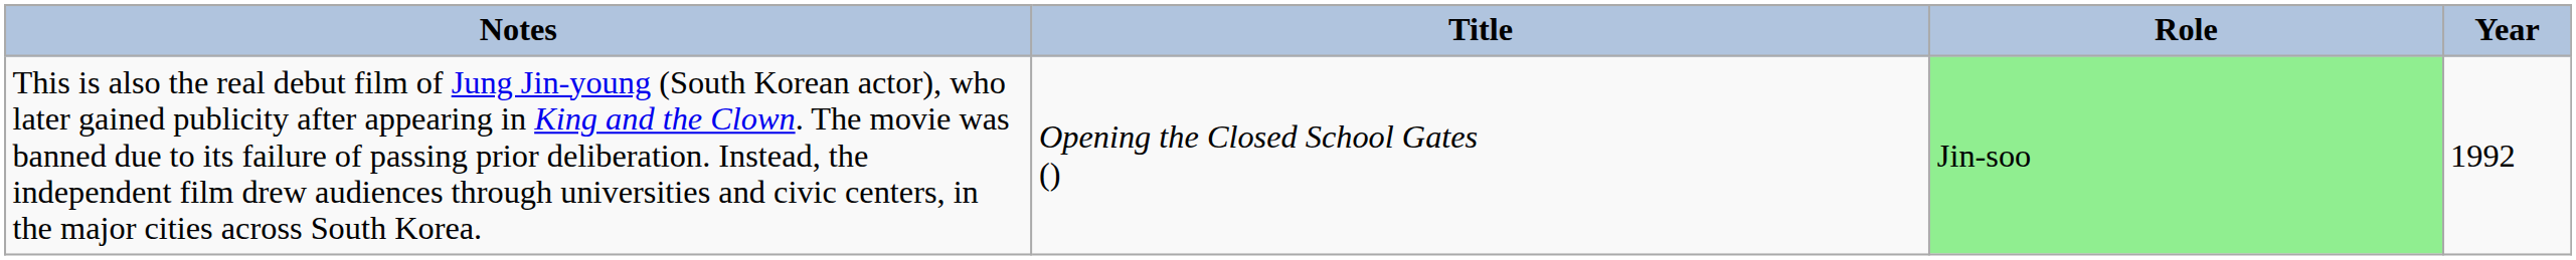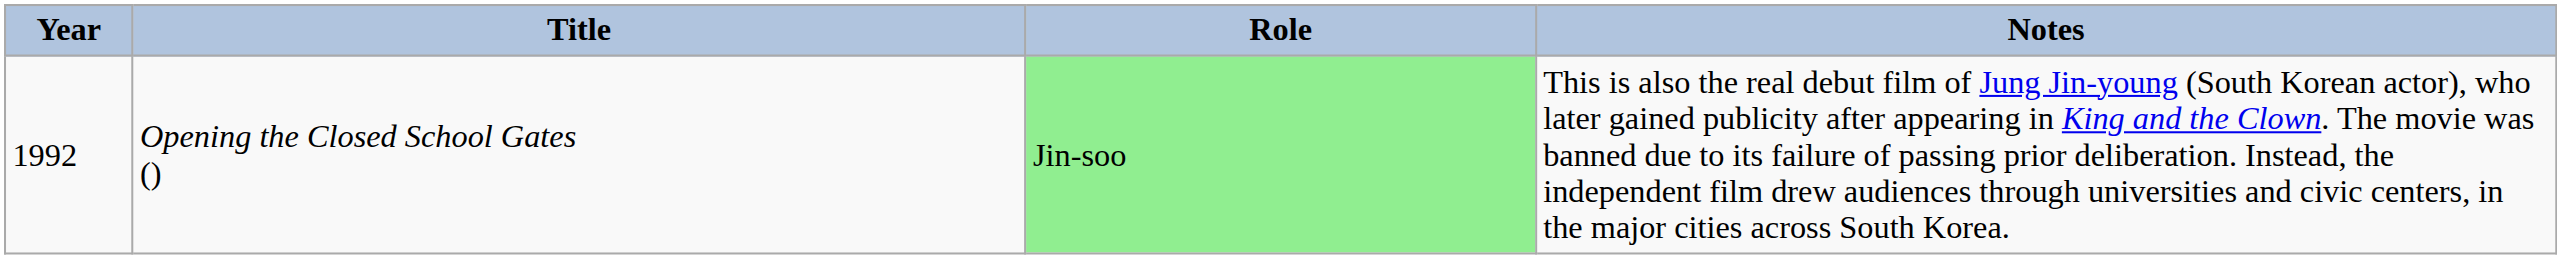columns swapped: Year <-> Notes
